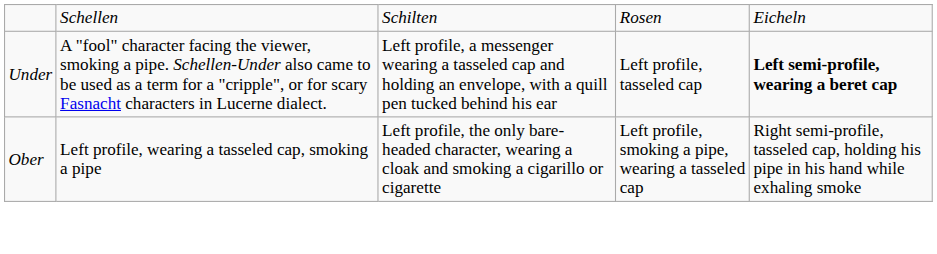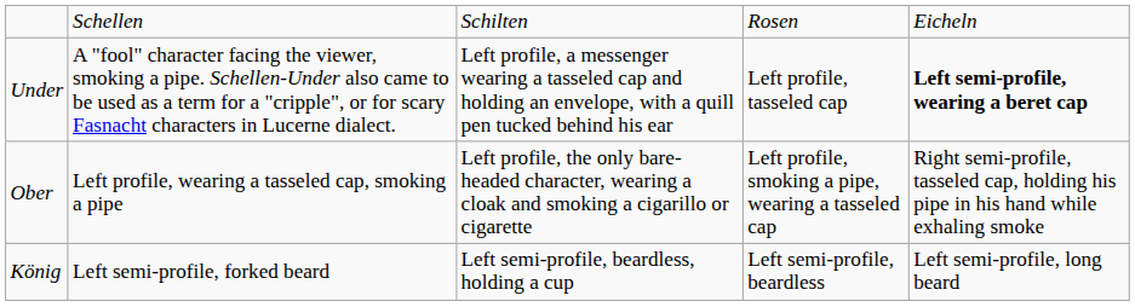+ row: König | Left semi-profile, forked beard | Left semi-profile, beardless, holding a cup | Left semi-profile, beardless | Left semi-profile, long beard
